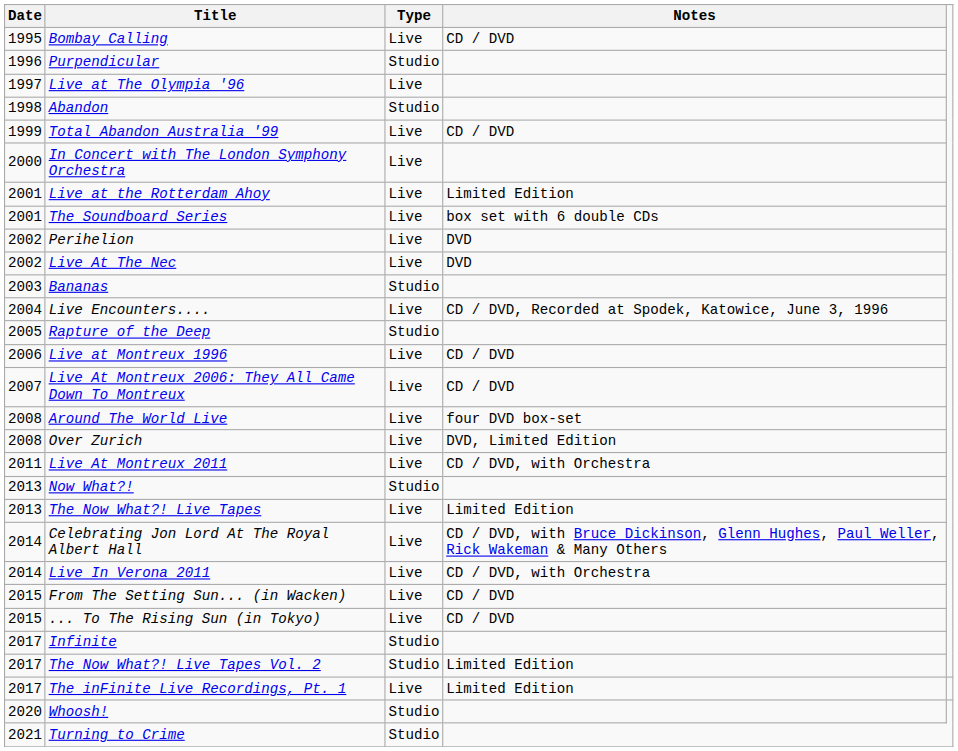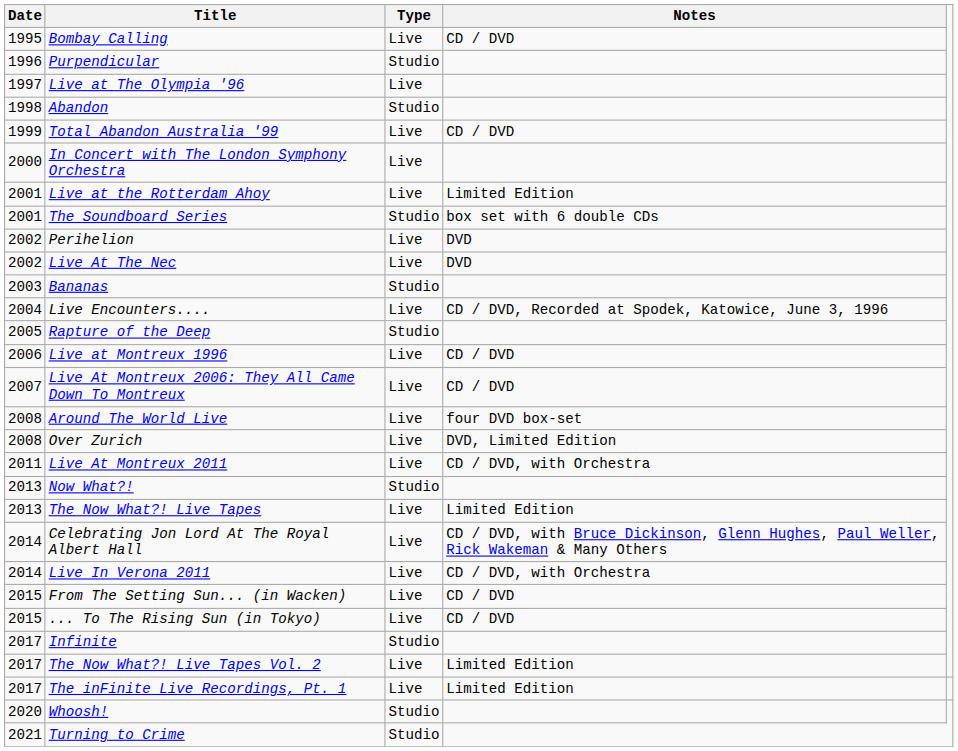The Soundboard Series | Type: Live -> Studio
The Now What?! Live Tapes Vol. 2 | Type: Studio -> Live
